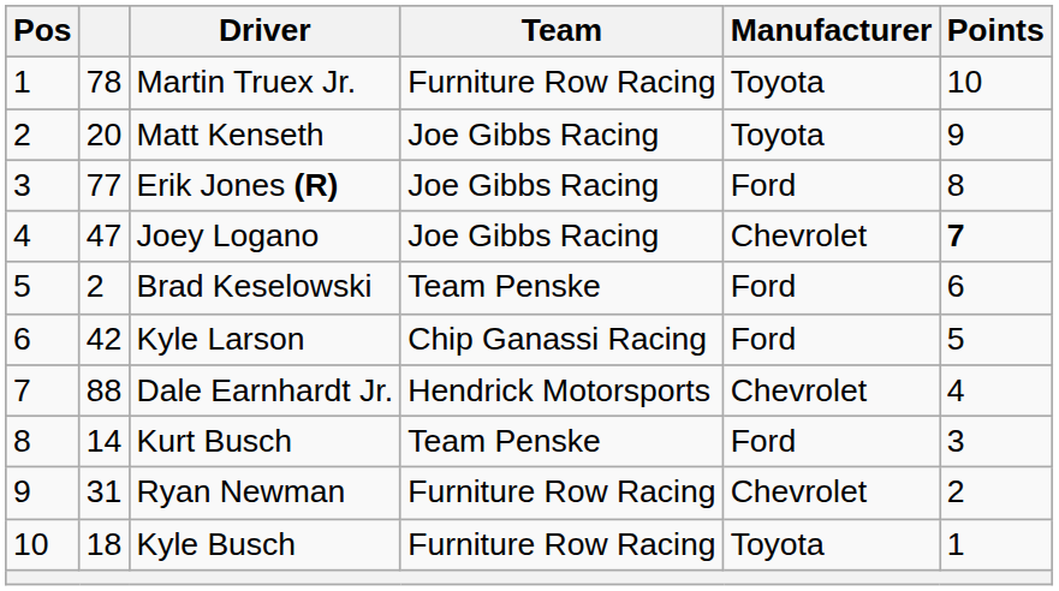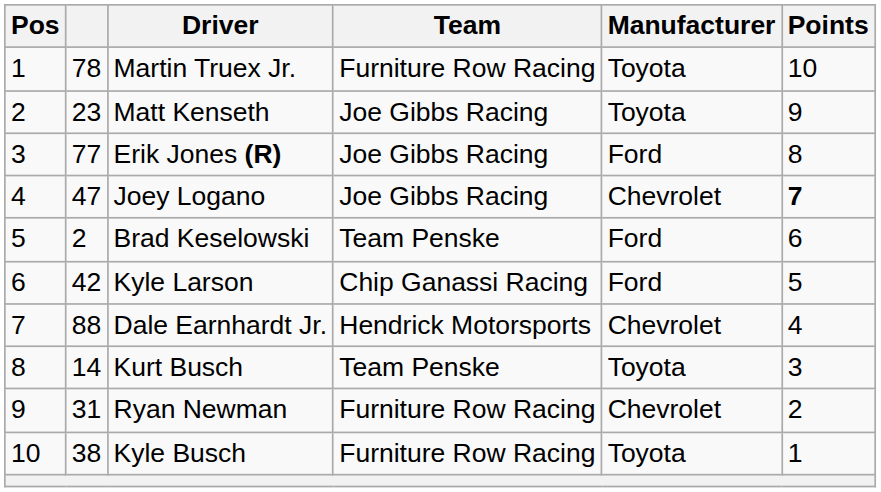Matt Kenseth | column 2: 20 -> 23
Kurt Busch | Manufacturer: Ford -> Toyota
Kyle Busch | column 2: 18 -> 38
